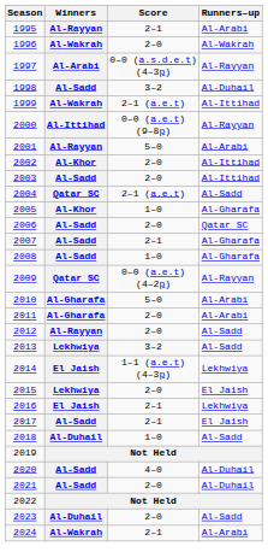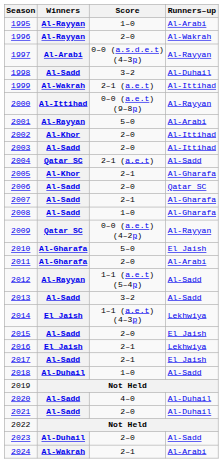1995 | Score: 2–1 -> 1–0
1996 | Winners: Al-Wakrah -> Al-Rayyan
2005 | Score: 1–0 -> 2–1
2010 | Runners–up: Al-Arabi -> El Jaish
2012 | Score: 2–0 -> 1–1 (a.e.t) (5–4p)
2013 | Winners: Lekhwiya -> Al-Sadd
2015 | Winners: Lekhwiya -> Al-Sadd
